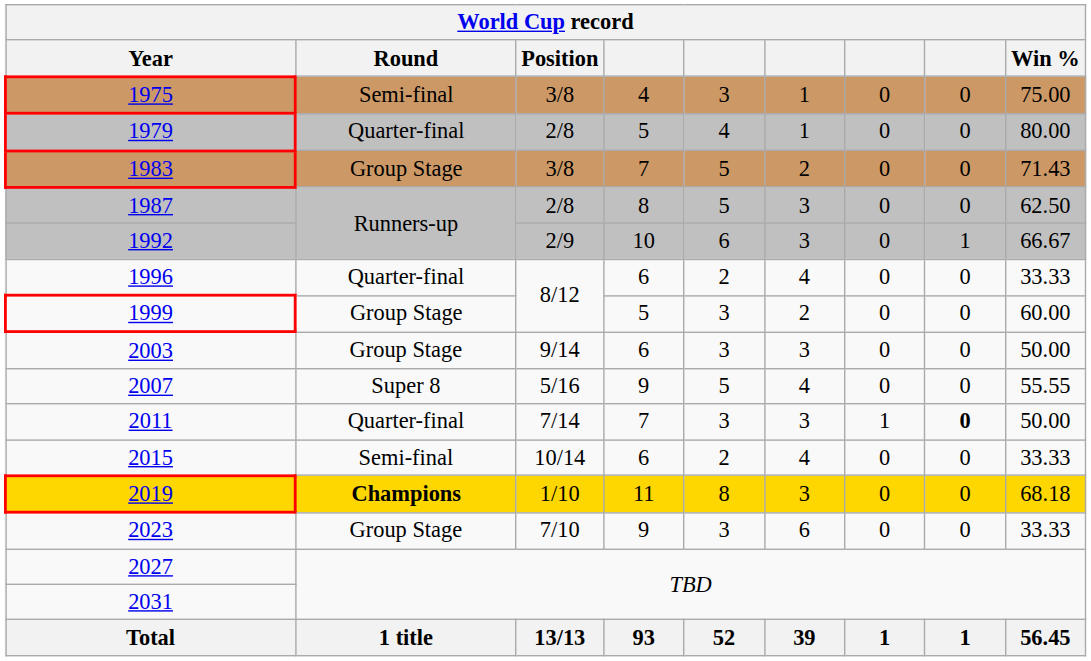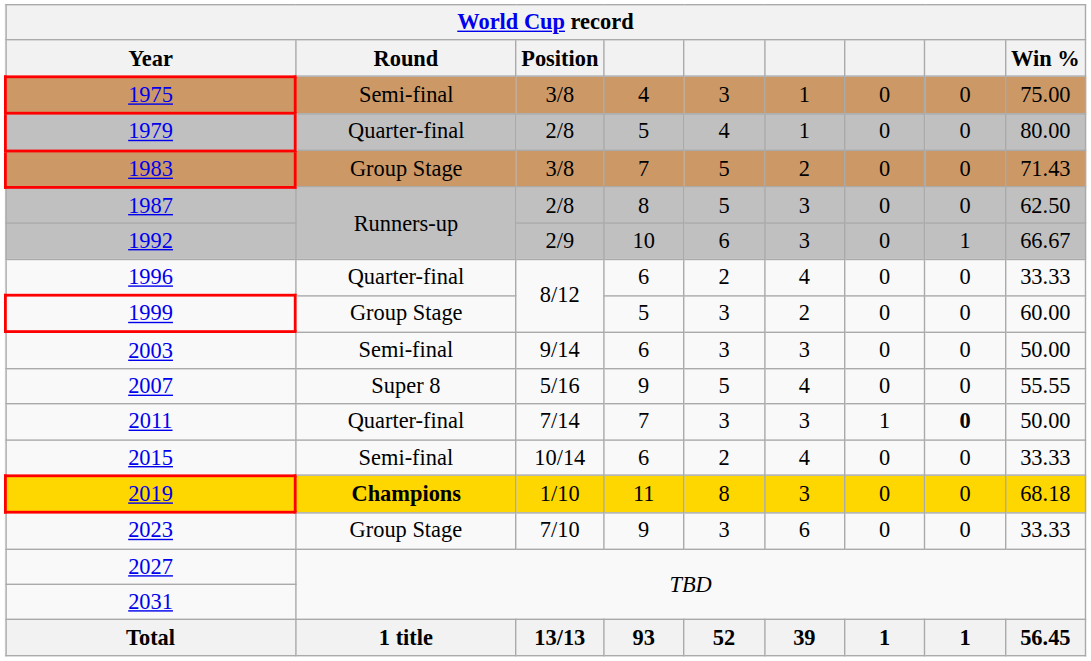2003 | World Cup record / Round: Group Stage -> Semi-final
